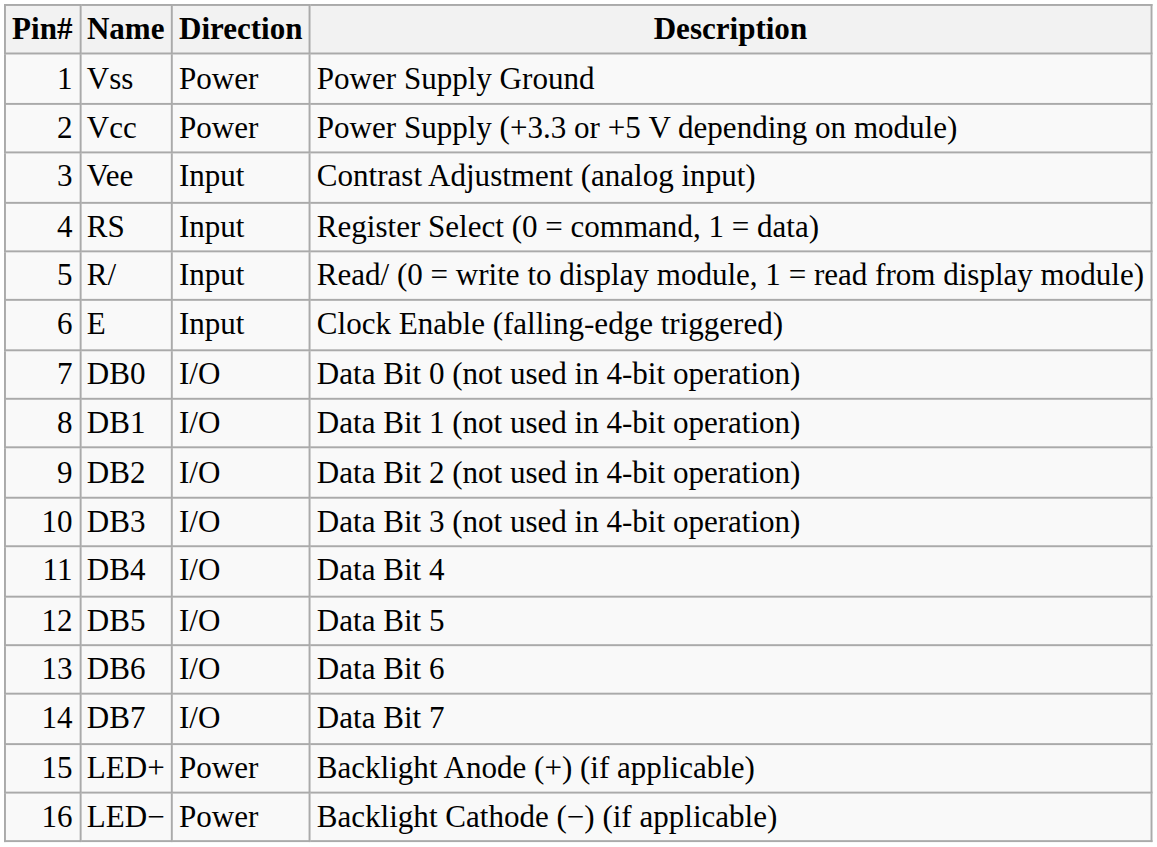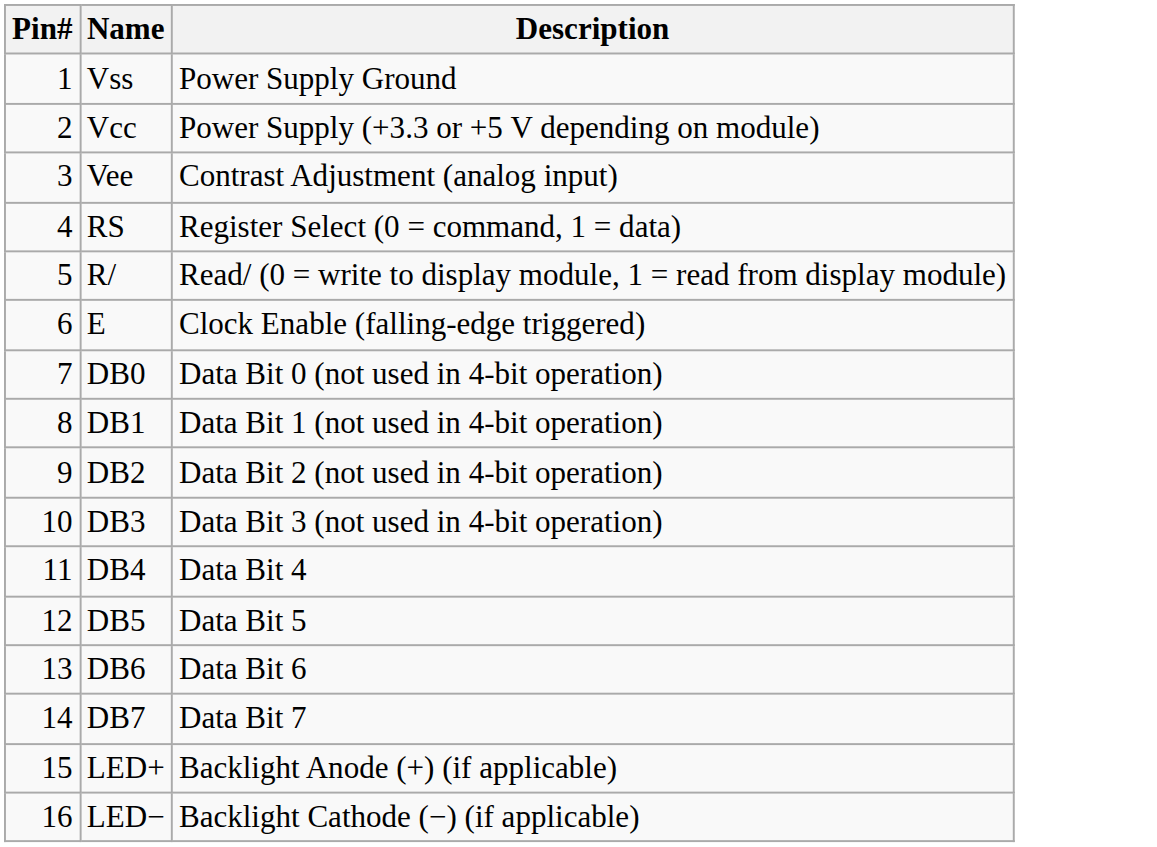- column: Direction | Power | Power | Input | Input | Input | Input | I/O | I/O | I/O | I/O | I/O | I/O | I/O | I/O | Power | Power
